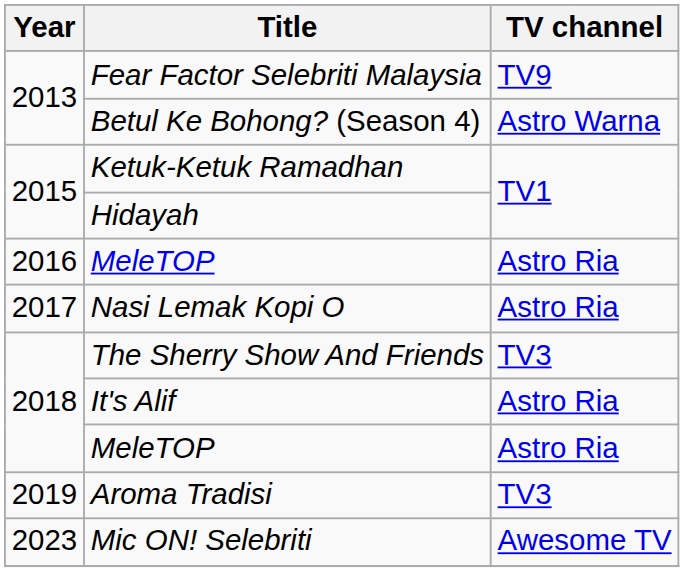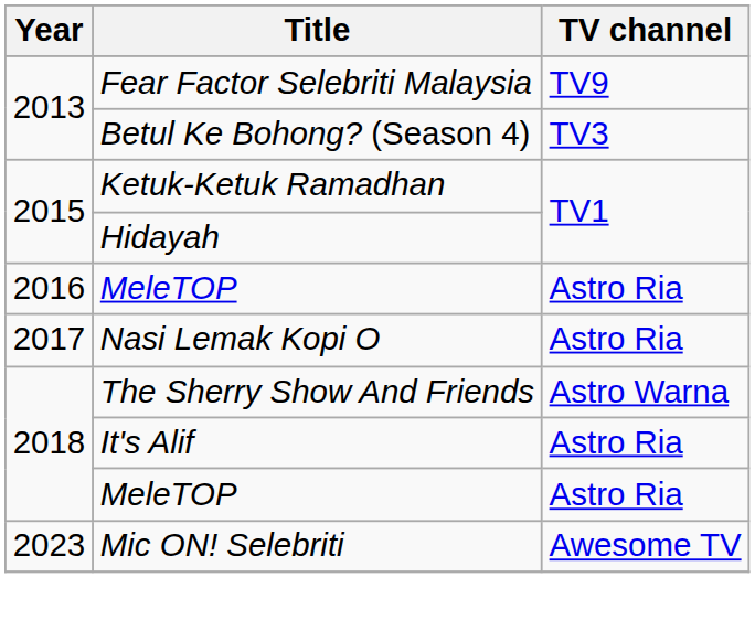Betul Ke Bohong? (Season 4) | TV channel: Astro Warna -> TV3
The Sherry Show And Friends | TV channel: TV3 -> Astro Warna
- row: 2019 | Aroma Tradisi | TV3
